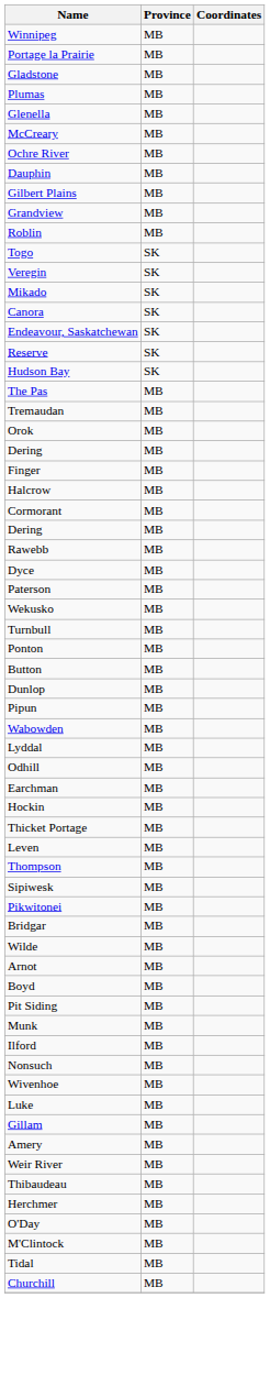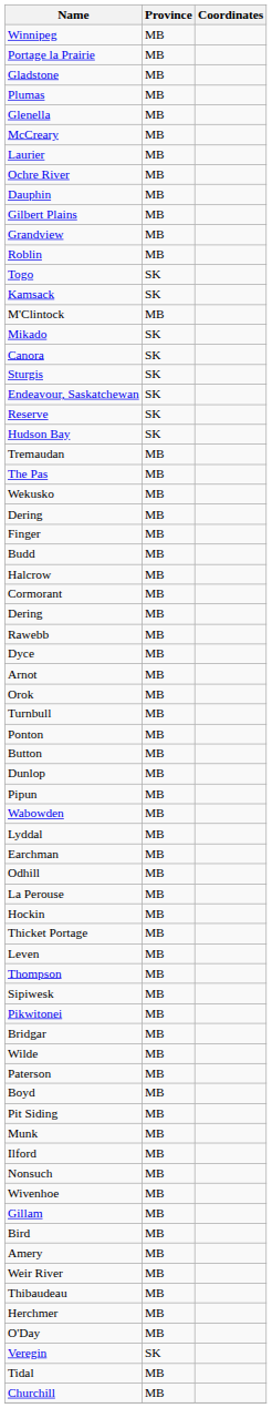+ row: Laurier | MB
+ row: Kamsack | SK
rows swapped: Veregin <-> M'Clintock
+ row: Sturgis | SK
rows swapped: The Pas <-> Tremaudan
rows swapped: Orok <-> Wekusko
+ row: Budd | MB
rows swapped: Paterson <-> Arnot
rows swapped: Odhill <-> Earchman
+ row: La Perouse | MB
- row: Luke | MB
+ row: Bird | MB
